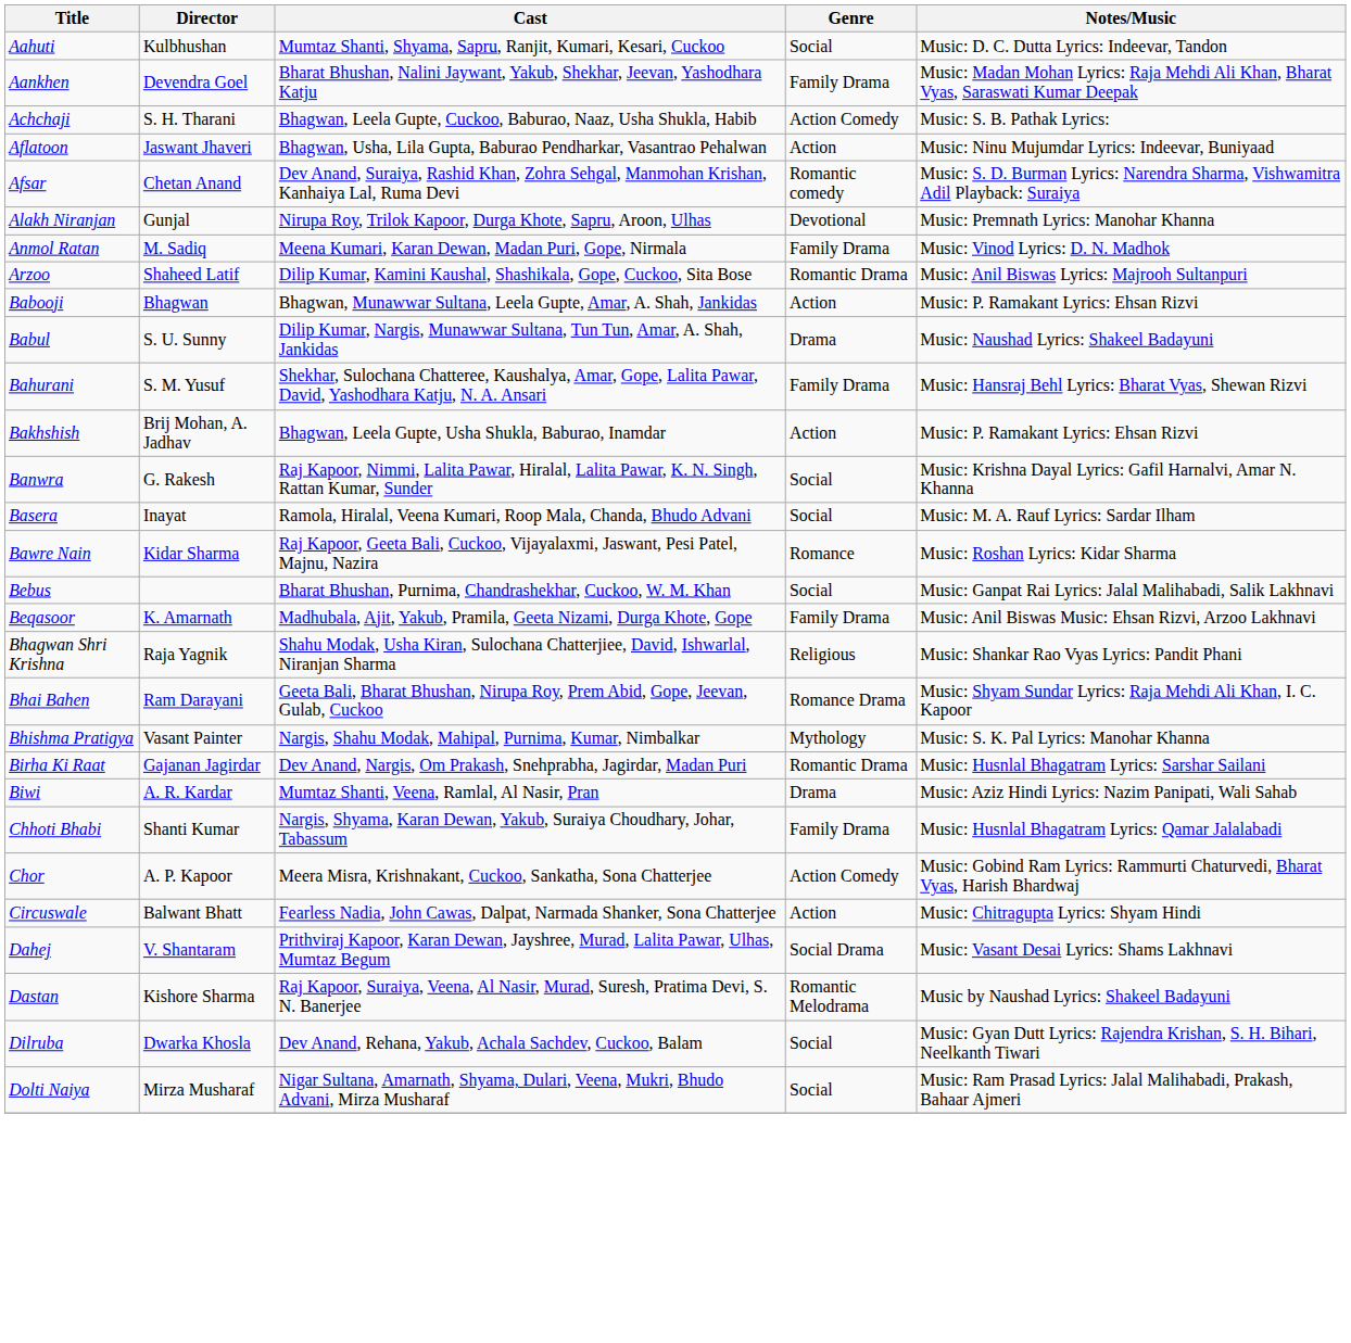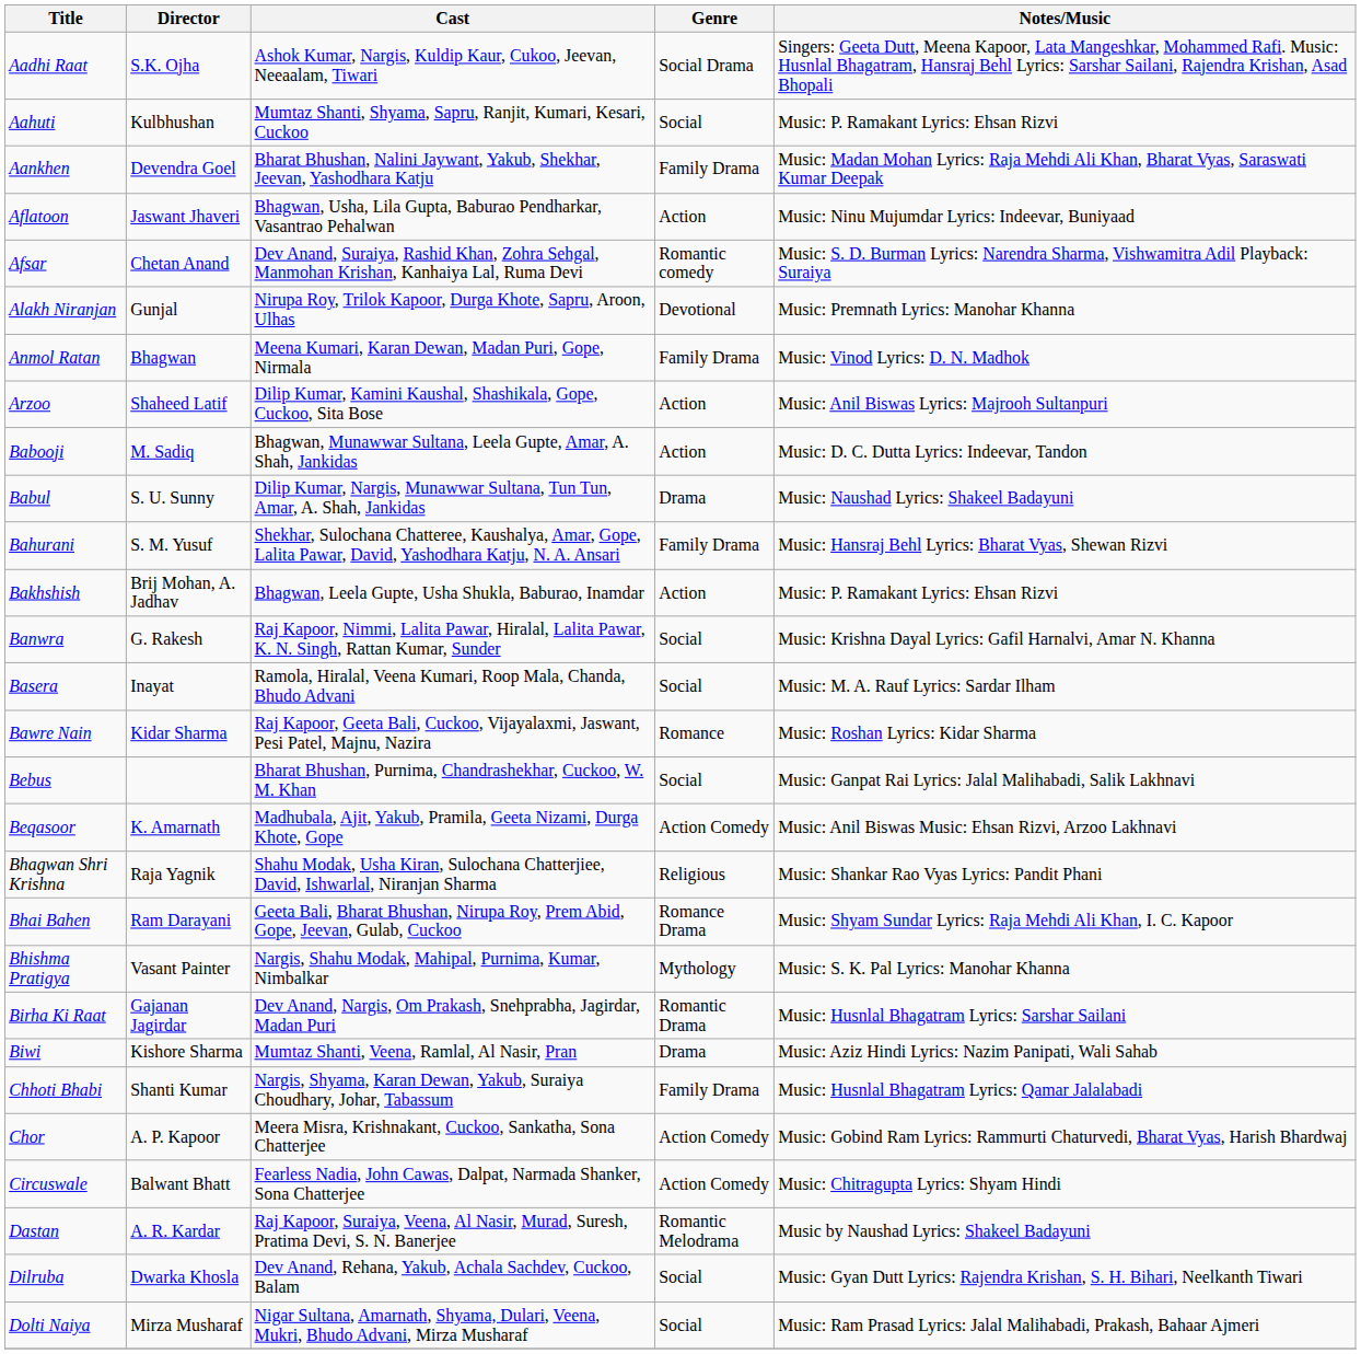+ row: Aadhi Raat | S.K. Ojha | Ashok Kumar, Nargis, Kuldip Kaur, Cukoo, Jeevan, Neeaalam, Tiwari | Social Drama | Singers: Geeta Dutt, Meena Kapoor, Lata Mangeshkar, Mohammed Rafi. Music: Husnlal Bhagatram, Hansraj Behl Lyrics: Sarshar Sailani, Rajendra Krishan, Asad Bhopali
Aahuti | Notes/Music: Music: D. C. Dutta Lyrics: Indeevar, Tandon -> Music: P. Ramakant Lyrics: Ehsan Rizvi
- row: Achchaji | S. H. Tharani | Bhagwan, Leela Gupte, Cuckoo, Baburao, Naaz, Usha Shukla, Habib | Action Comedy | Music: S. B. Pathak Lyrics:
Anmol Ratan | Director: M. Sadiq -> Bhagwan
Arzoo | Genre: Romantic Drama -> Action
Babooji | Director: Bhagwan -> M. Sadiq
Babooji | Notes/Music: Music: P. Ramakant Lyrics: Ehsan Rizvi -> Music: D. C. Dutta Lyrics: Indeevar, Tandon
Beqasoor | Genre: Family Drama -> Action Comedy
Biwi | Director: A. R. Kardar -> Kishore Sharma
Circuswale | Genre: Action -> Action Comedy
- row: Dahej | V. Shantaram | Prithviraj Kapoor, Karan Dewan, Jayshree, Murad, Lalita Pawar, Ulhas, Mumtaz Begum | Social Drama | Music: Vasant Desai Lyrics: Shams Lakhnavi
Dastan | Director: Kishore Sharma -> A. R. Kardar
